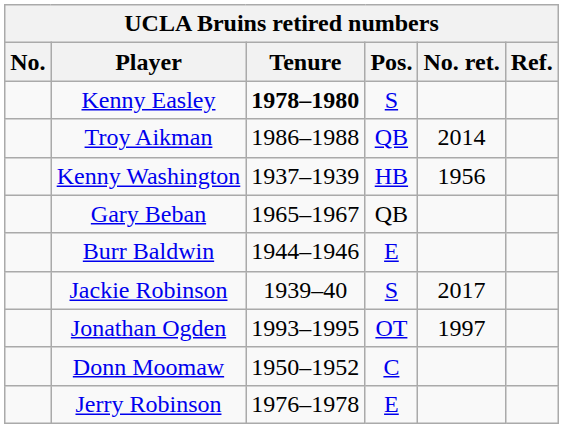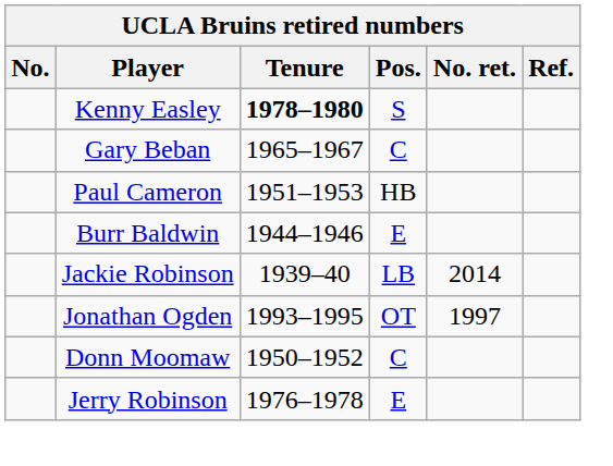- row: Troy Aikman | 1986–1988 | QB | 2014
- row: Kenny Washington | 1937–1939 | HB | 1956
Gary Beban | Pos.: QB -> C
+ row: Paul Cameron | 1951–1953 | HB
Jackie Robinson | Pos.: S -> LB
Jackie Robinson | No. ret.: 2017 -> 2014
